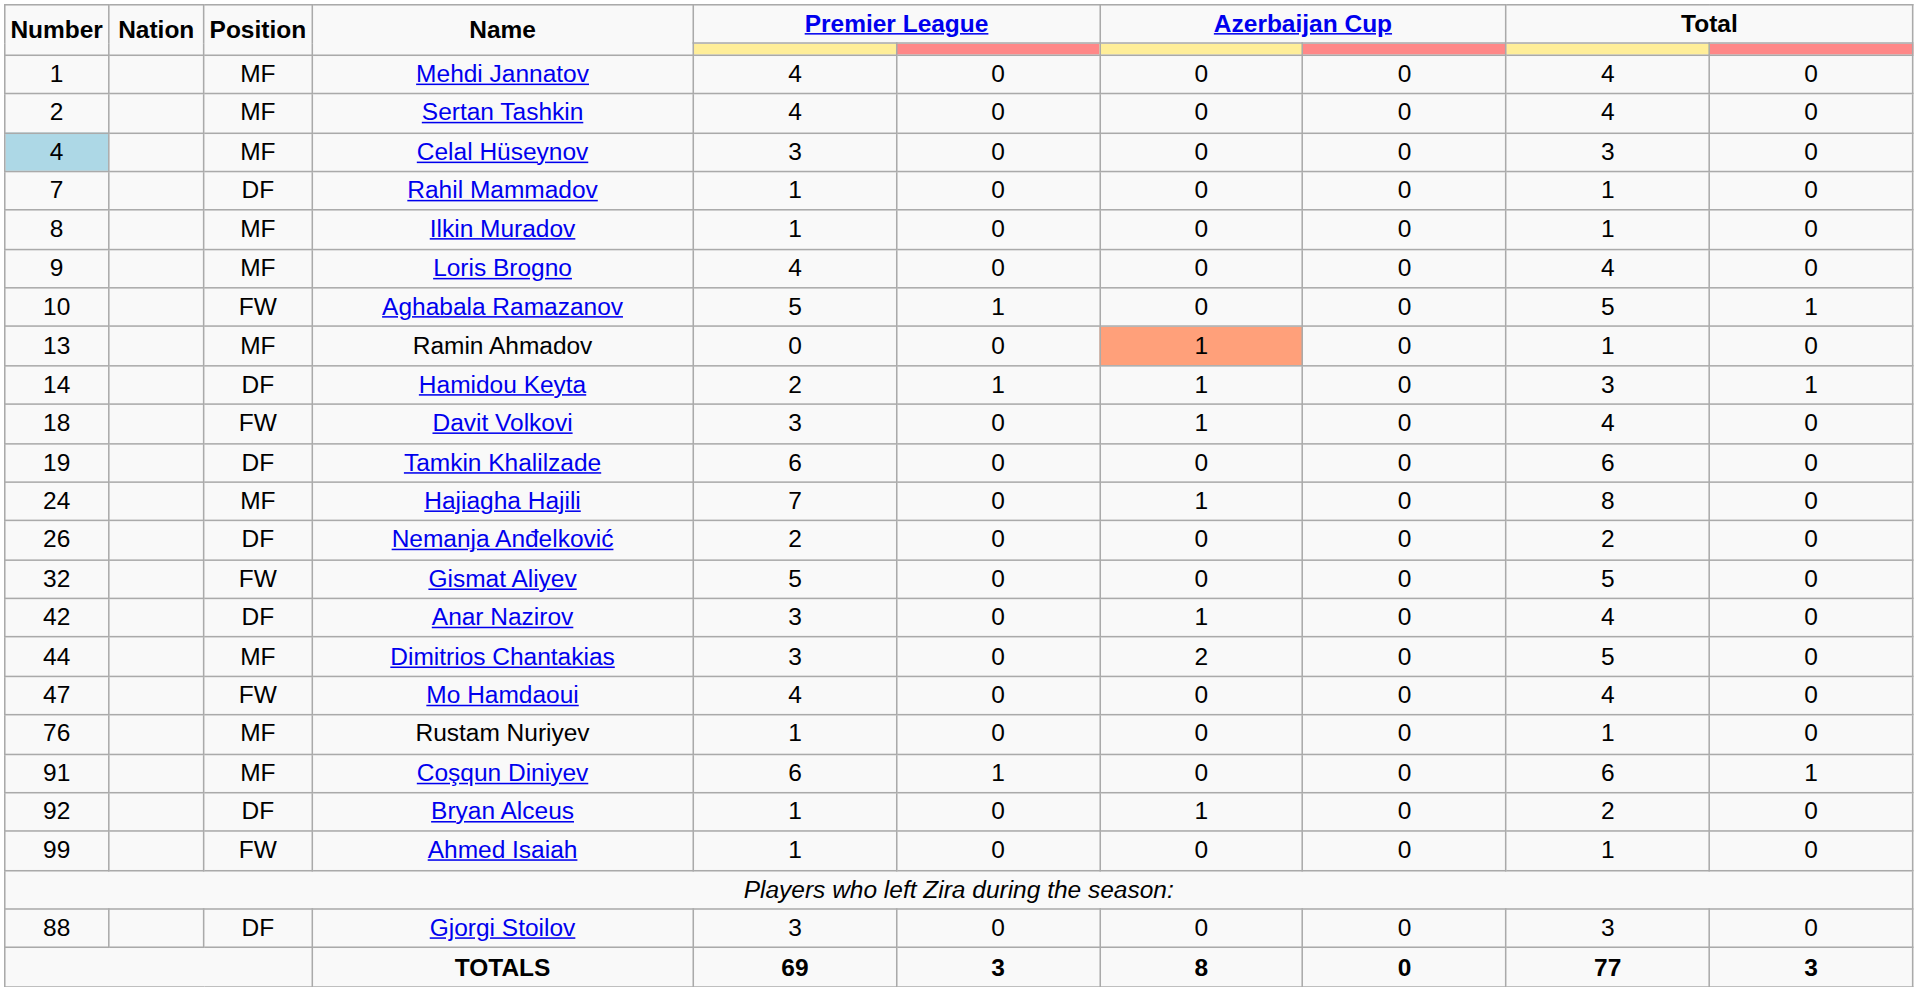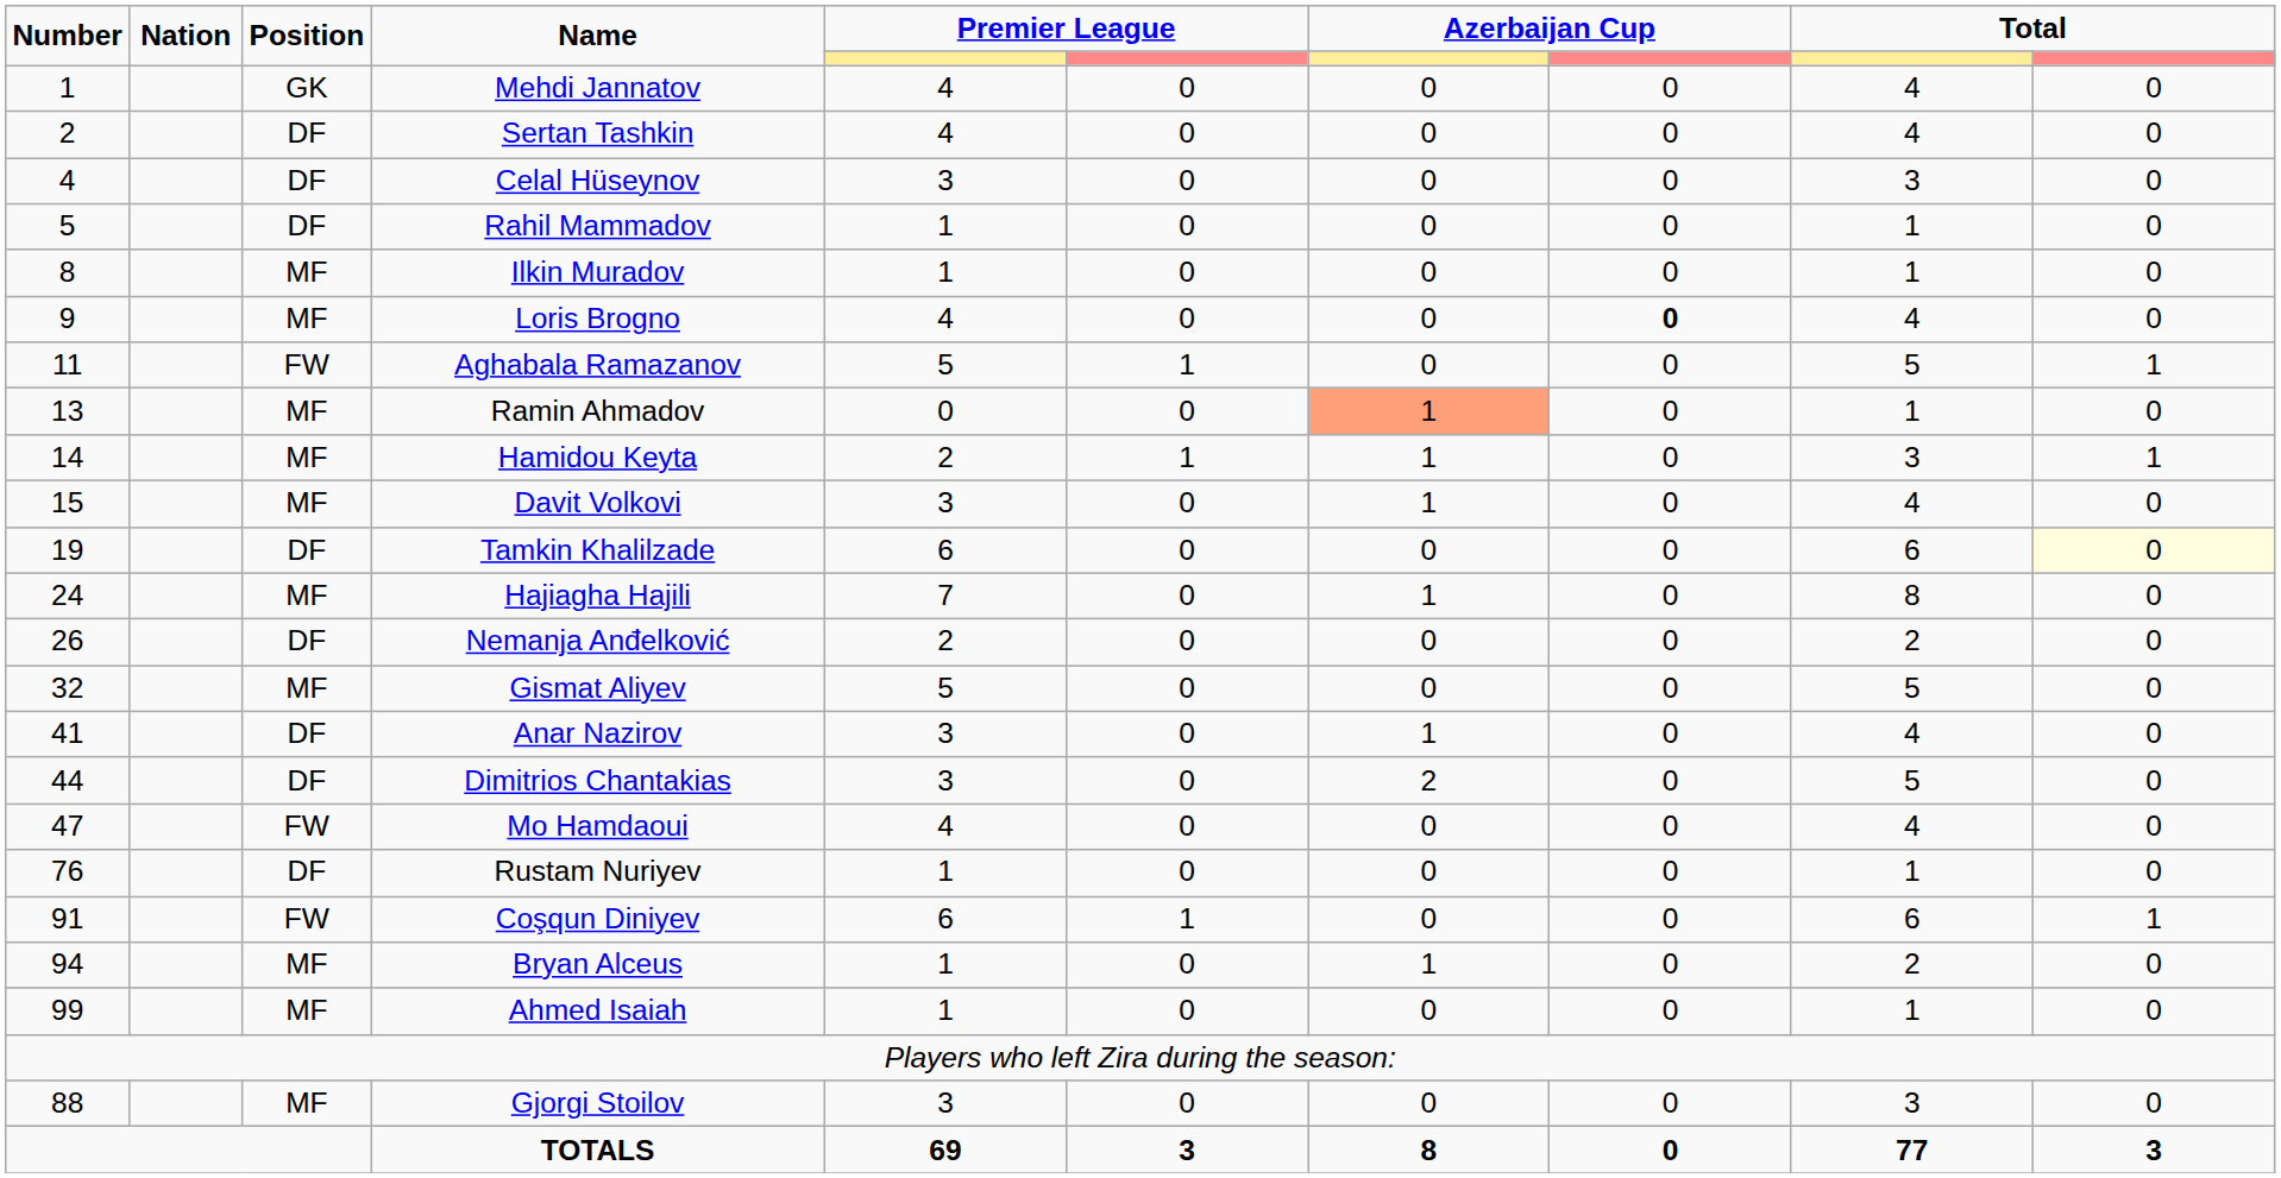Mehdi Jannatov | Position: MF -> GK
Sertan Tashkin | Position: MF -> DF
Celal Hüseynov | Number: lightblue background -> no background
Celal Hüseynov | Position: MF -> DF
Rahil Mammadov | Number: 7 -> 5
Loris Brogno | column 8: normal -> bold
Aghabala Ramazanov | Number: 10 -> 11
Hamidou Keyta | Position: DF -> MF
Davit Volkovi | Number: 18 -> 15
Davit Volkovi | Position: FW -> MF
Tamkin Khalilzade | column 10: no background -> lightyellow background
Gismat Aliyev | Position: FW -> MF
Anar Nazirov | Number: 42 -> 41
Dimitrios Chantakias | Position: MF -> DF
Rustam Nuriyev | Position: MF -> DF
Coşqun Diniyev | Position: MF -> FW
Bryan Alceus | Number: 92 -> 94
Bryan Alceus | Position: DF -> MF
Ahmed Isaiah | Position: FW -> MF
Gjorgi Stoilov | Position: DF -> MF
